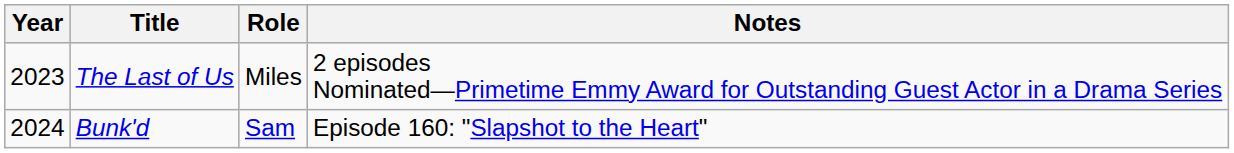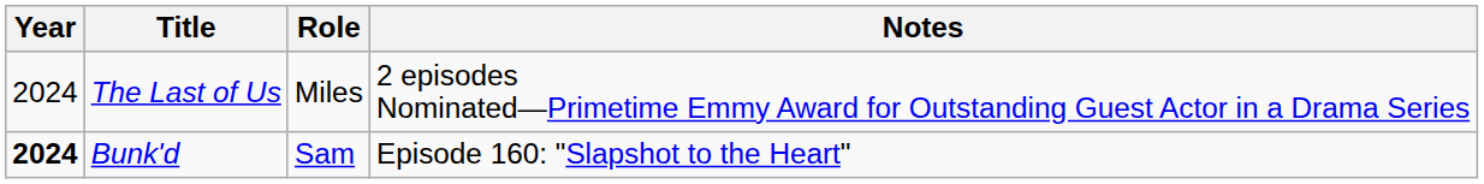The Last of Us | Year: 2023 -> 2024
Bunk'd | Year: normal -> bold
